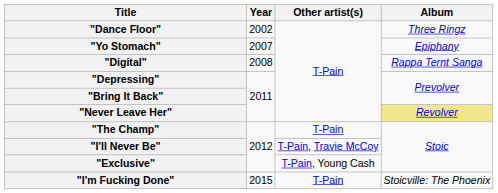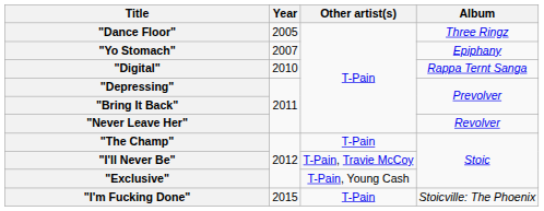"Dance Floor" | Year: 2002 -> 2005
"Digital" | Year: 2008 -> 2010
"Never Leave Her" | Album: khaki background -> no background
